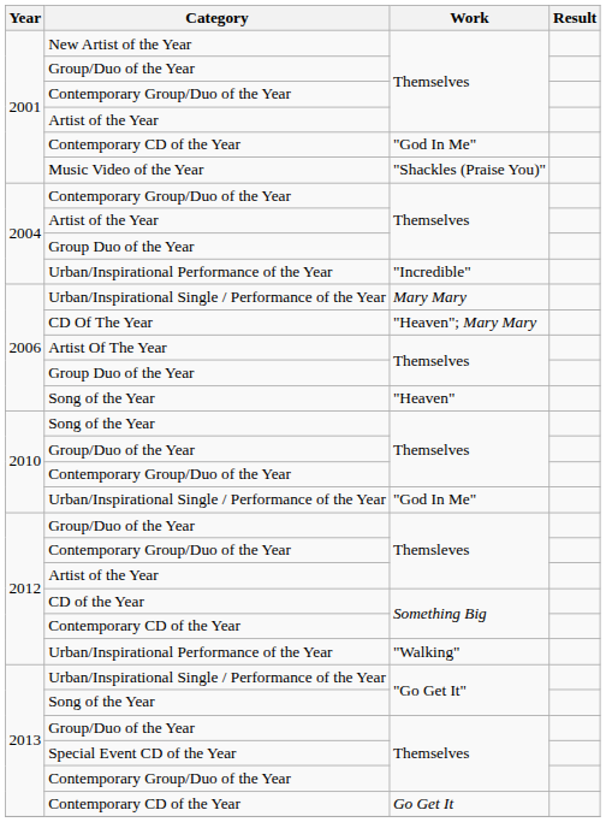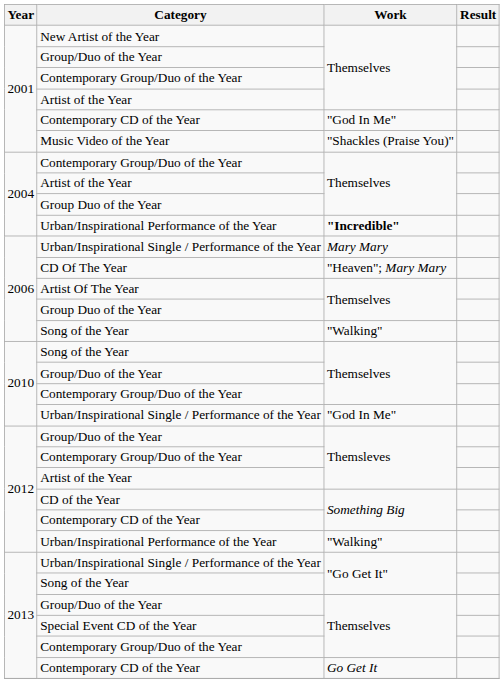2004 / Urban/Inspirational Performance of the Year | Work: normal -> bold
2006 / Song of the Year | Work: "Heaven" -> "Walking"
